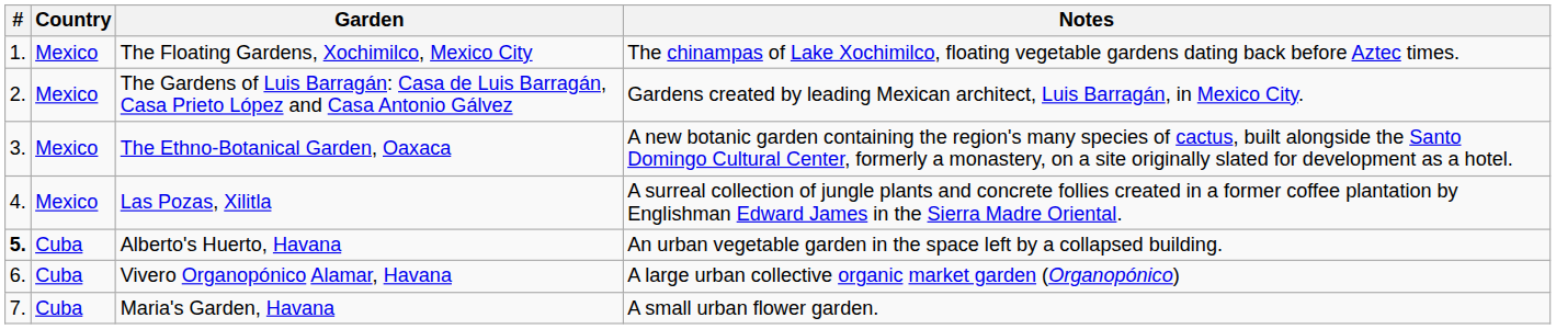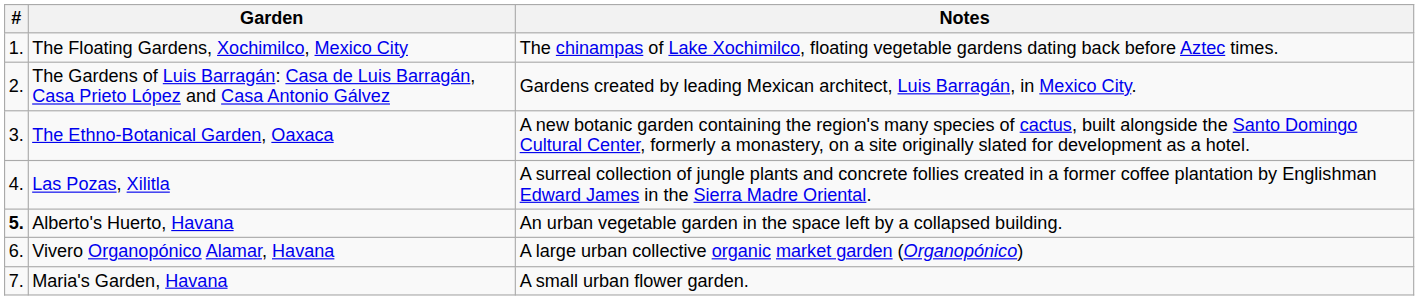- column: Country | Mexico | Mexico | Mexico | Mexico | Cuba | Cuba | Cuba
